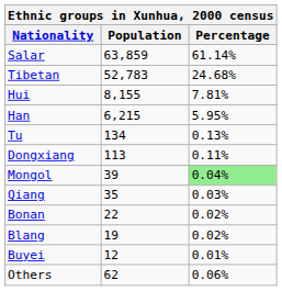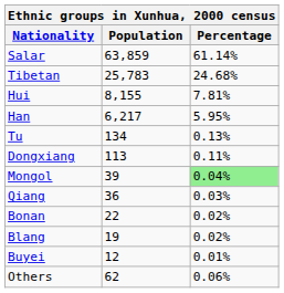Tibetan | Population: 52,783 -> 25,783
Han | Population: 6,215 -> 6,217
Qiang | Population: 35 -> 36
